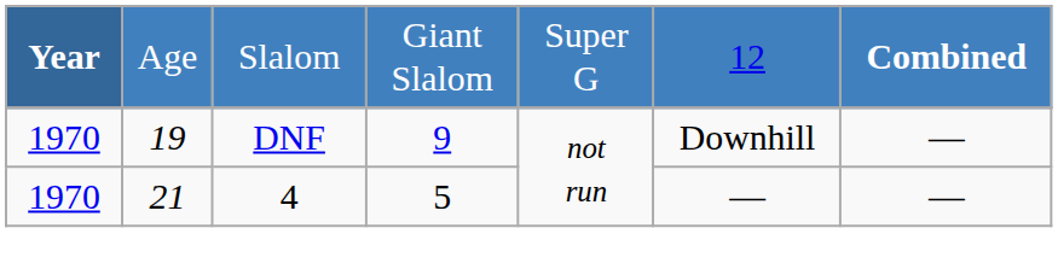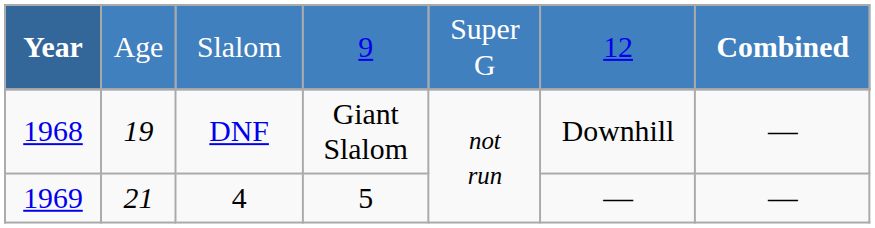Slalom | column 4: Giant Slalom -> 9
DNF | Year: 1970 -> 1968
DNF | column 4: 9 -> Giant Slalom
4 | Year: 1970 -> 1969
